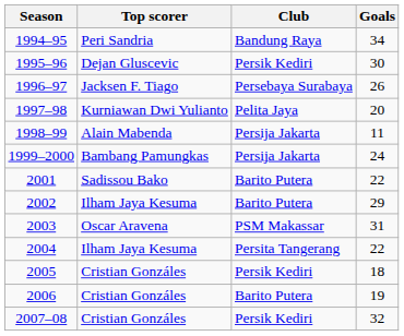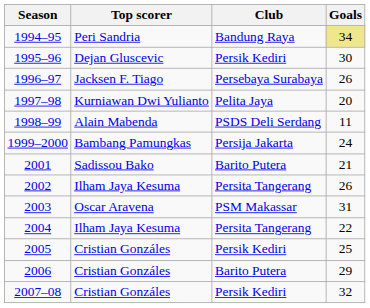1994–95 | Goals: no background -> khaki background
1998–99 | Club: Persija Jakarta -> PSDS Deli Serdang
2001 | Goals: 22 -> 21
2002 | Club: Barito Putera -> Persita Tangerang
2002 | Goals: 29 -> 26
2005 | Goals: 18 -> 25
2006 | Goals: 19 -> 29
